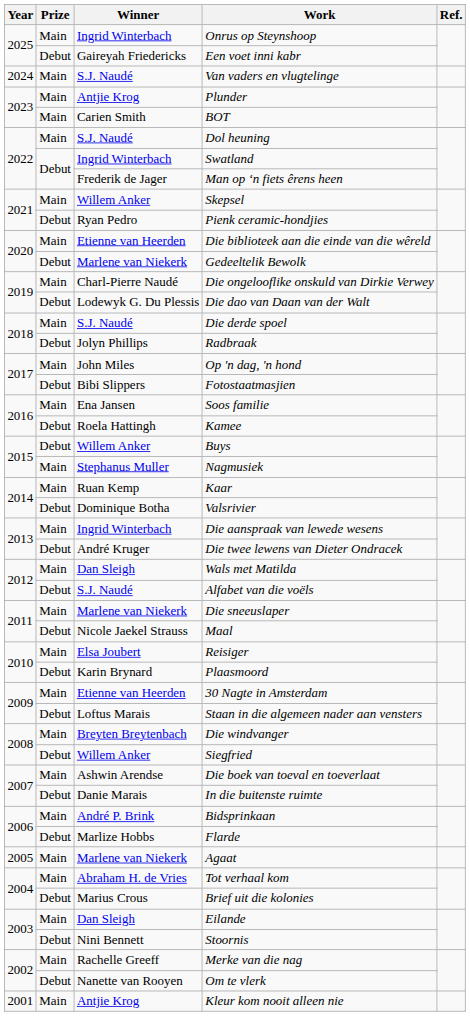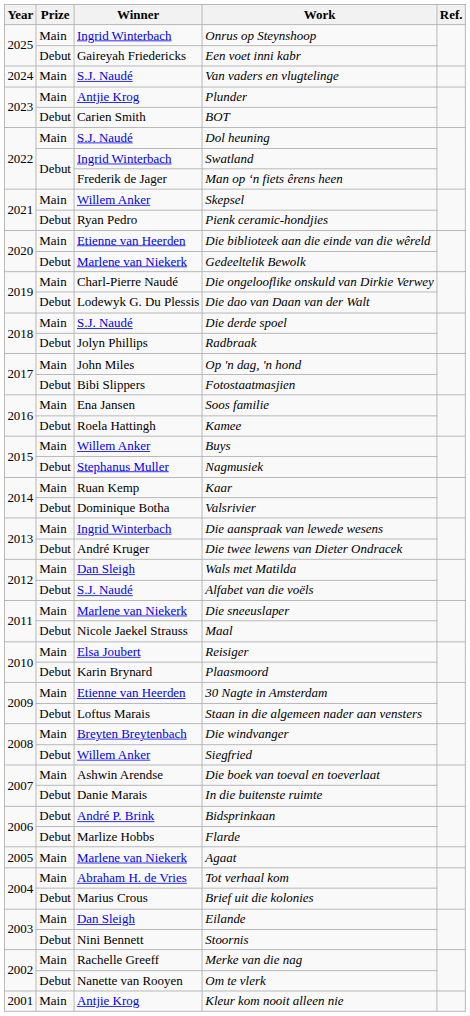BOT | Prize: Main -> Debut
Buys | Prize: Debut -> Main
Nagmusiek | Prize: Main -> Debut
Bidsprinkaan | Prize: Main -> Debut
